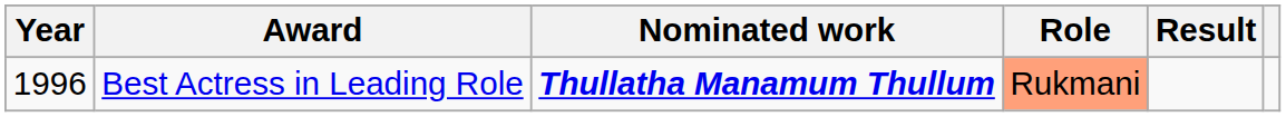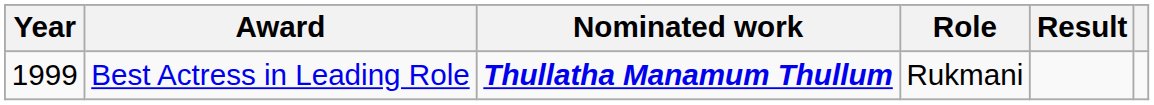Best Actress in Leading Role | Year: 1996 -> 1999
Best Actress in Leading Role | Role: lightsalmon background -> no background
